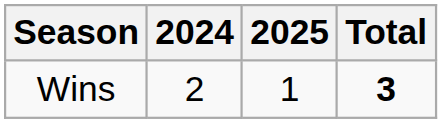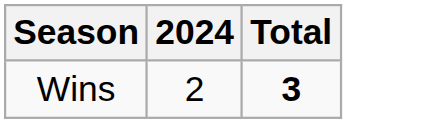- column: 2025 | 1
